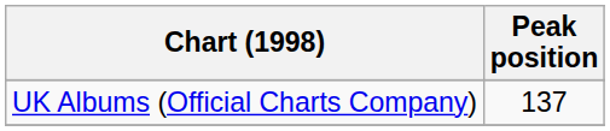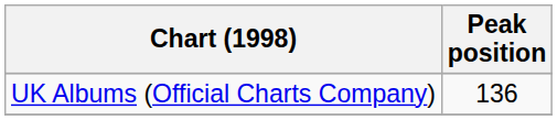UK Albums (Official Charts Company) | Peak position: 137 -> 136
